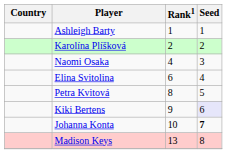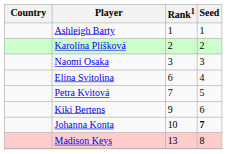Naomi Osaka | Rank1: 4 -> 3
Petra Kvitová | Rank1: 8 -> 7
Kiki Bertens | Seed: lavender background -> no background
